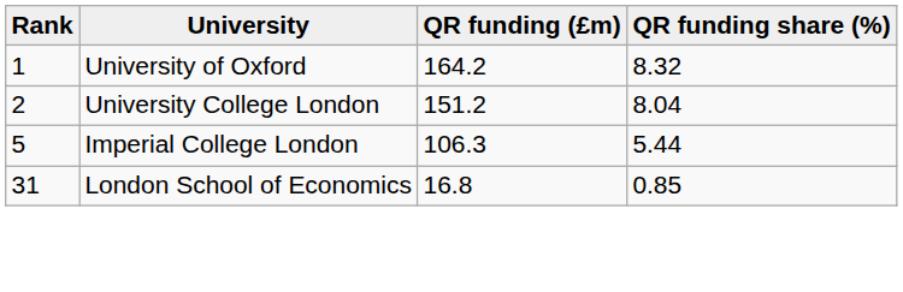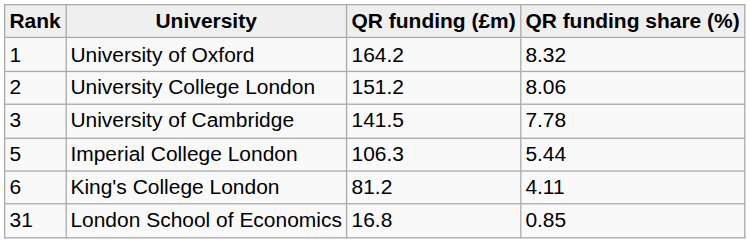University College London | QR funding share (%): 8.04 -> 8.06
+ row: 3 | University of Cambridge | 141.5 | 7.78
+ row: 6 | King's College London | 81.2 | 4.11
